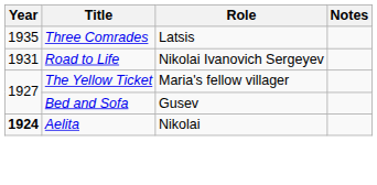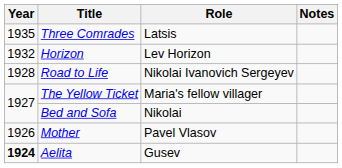+ row: 1932 | Horizon | Lev Horizon
Road to Life | Year: 1931 -> 1928
Bed and Sofa | Role: Gusev -> Nikolai
+ row: 1926 | Mother | Pavel Vlasov
Aelita | Role: Nikolai -> Gusev
